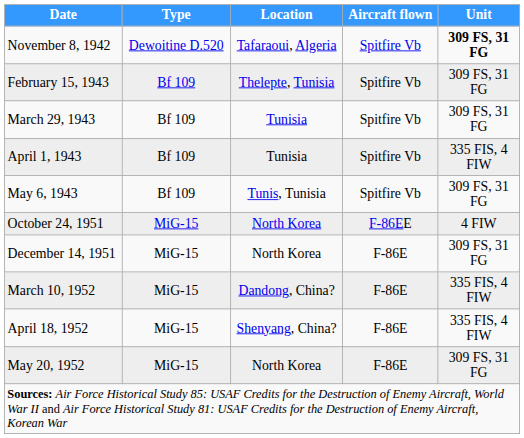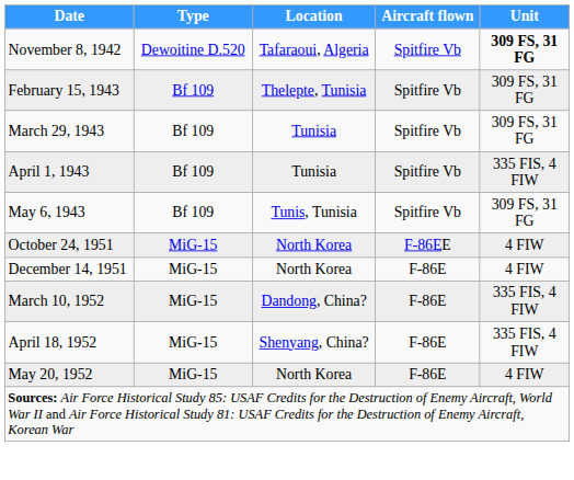December 14, 1951 | Unit: 309 FS, 31 FG -> 4 FIW
May 20, 1952 | Unit: 309 FS, 31 FG -> 4 FIW
